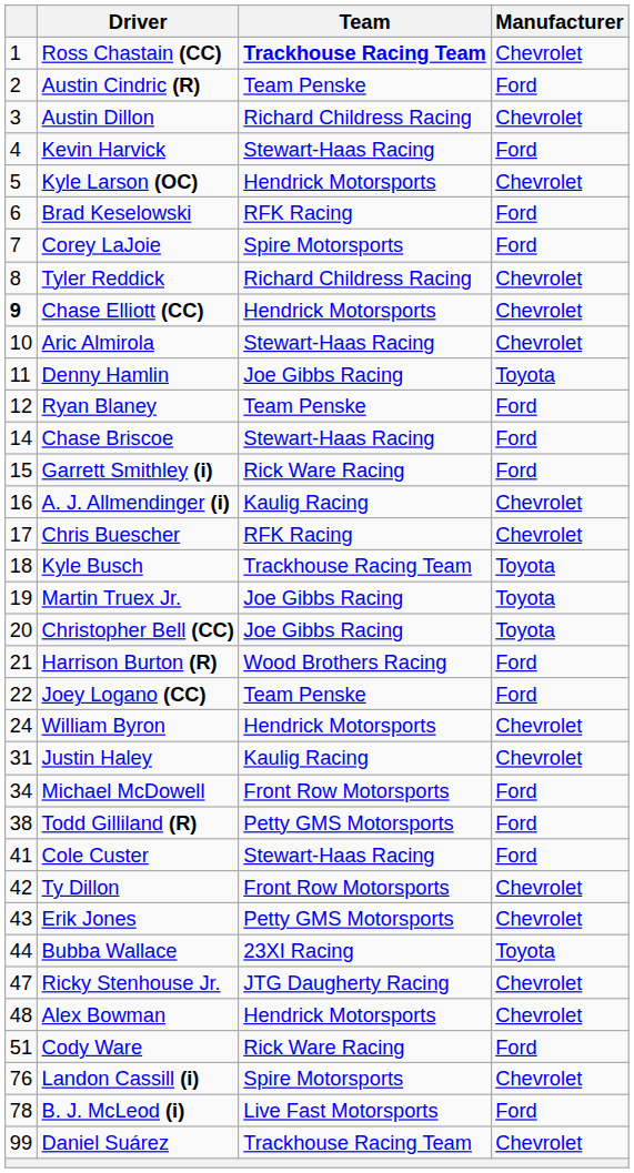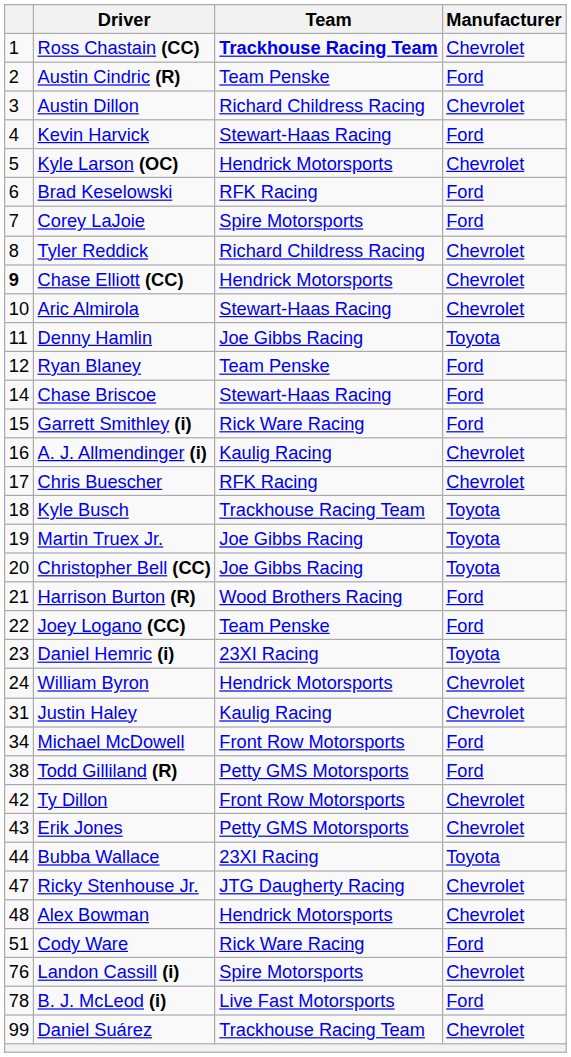+ row: 23 | Daniel Hemric (i) | 23XI Racing | Toyota
- row: 41 | Cole Custer | Stewart-Haas Racing | Ford
